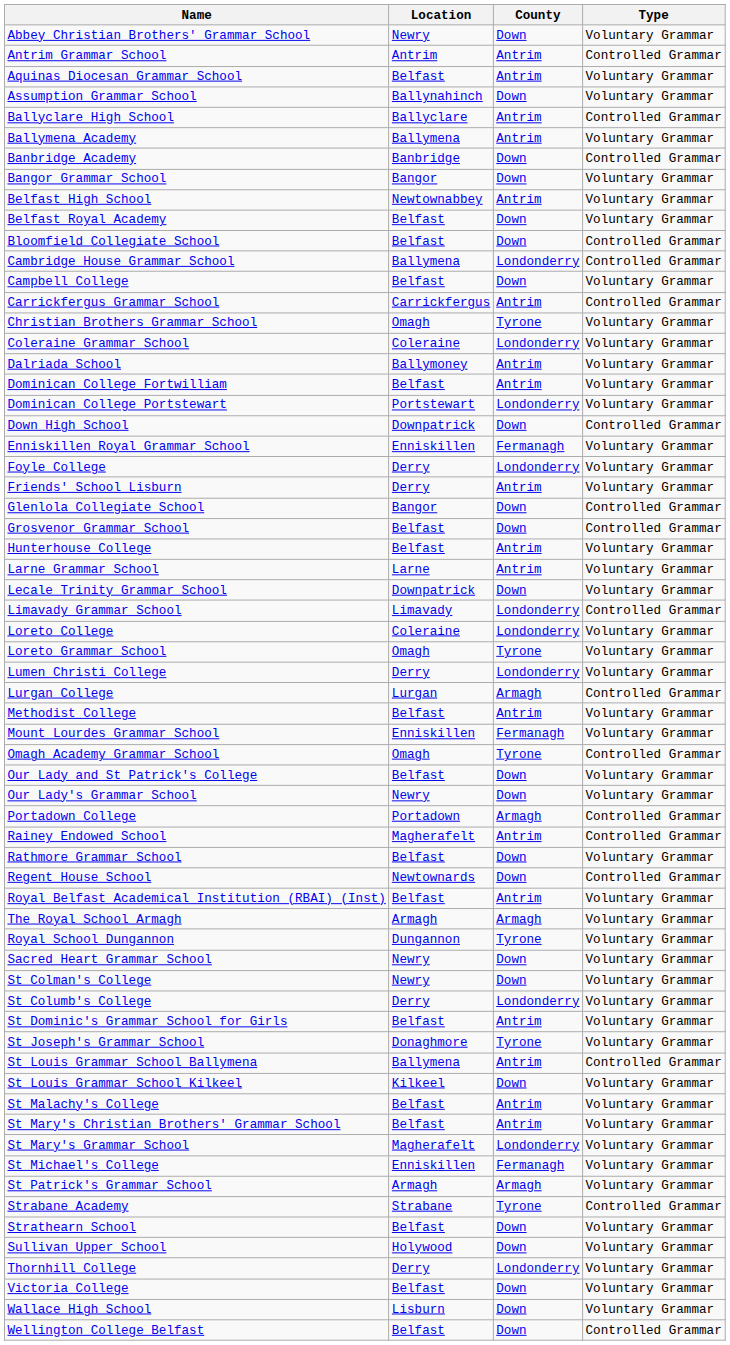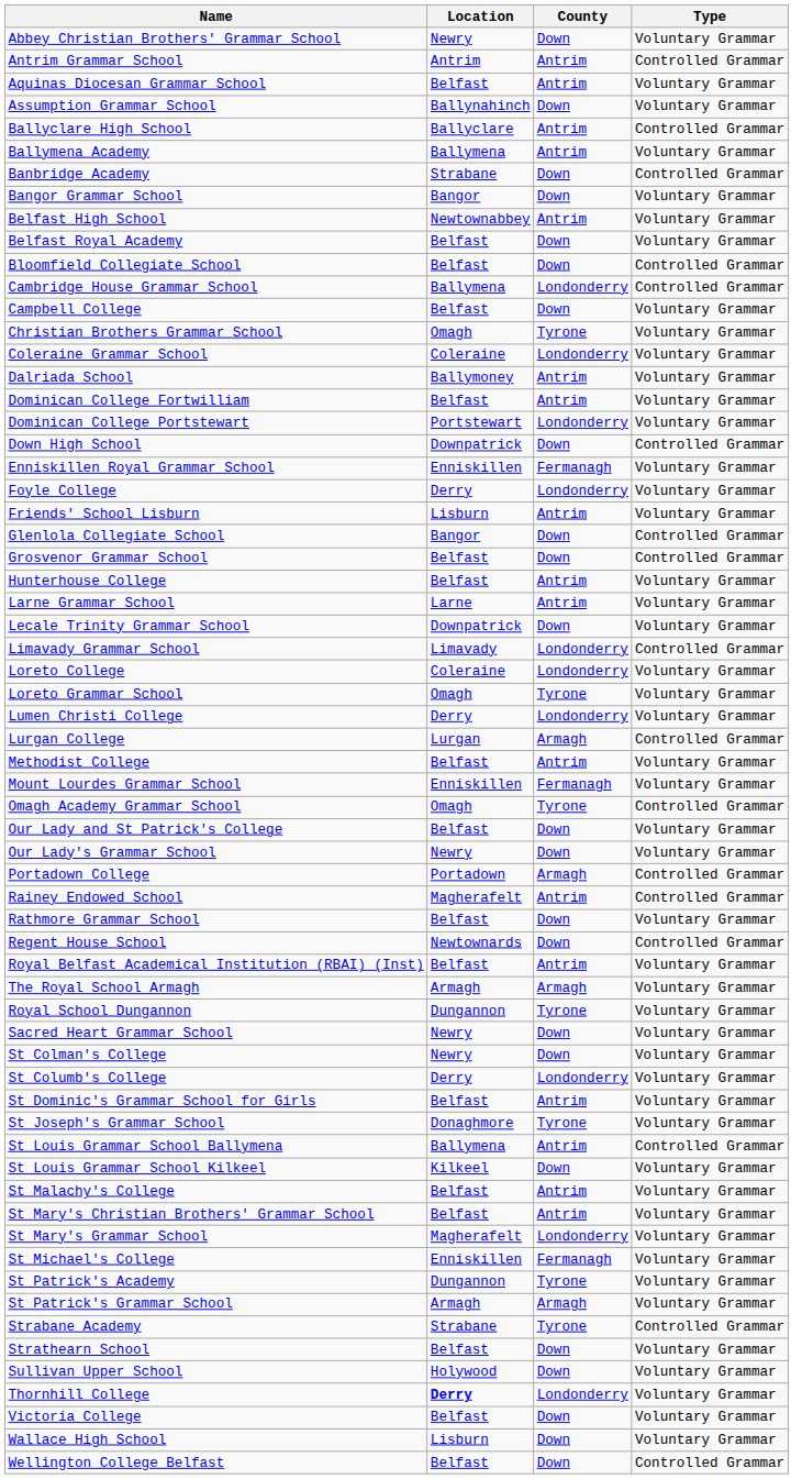Banbridge Academy | Location: Banbridge -> Strabane
- row: Carrickfergus Grammar School | Carrickfergus | Antrim | Controlled Grammar
Friends' School Lisburn | Location: Derry -> Lisburn
+ row: St Patrick's Academy | Dungannon | Tyrone | Voluntary Grammar
Thornhill College | Location: normal -> bold
